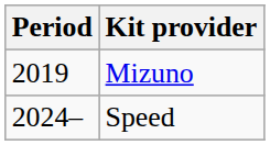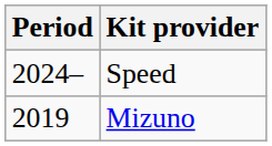rows swapped: Mizuno <-> Speed
